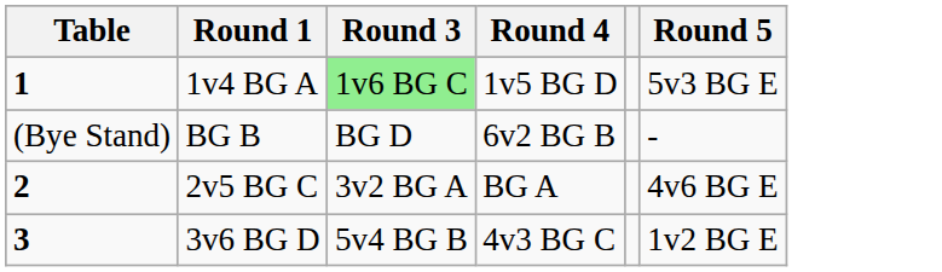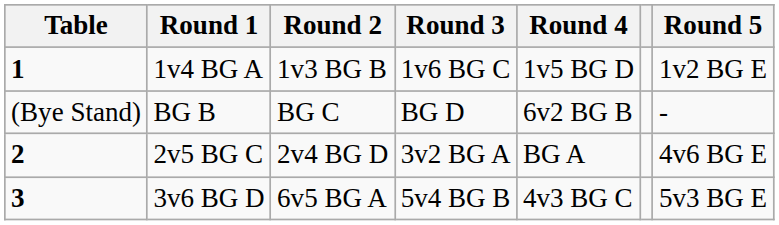+ column: Round 2 | 1v3 BG B | BG C | 2v4 BG D | 6v5 BG A
1v4 BG A | Round 3: lightgreen background -> no background
1v4 BG A | Round 5: 5v3 BG E -> 1v2 BG E
3v6 BG D | Round 5: 1v2 BG E -> 5v3 BG E
